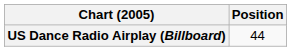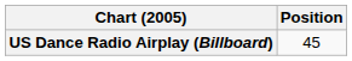US Dance Radio Airplay (Billboard) | Position: 44 -> 45
